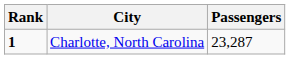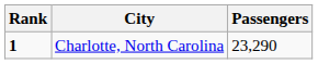Charlotte, North Carolina | Passengers: 23,287 -> 23,290
